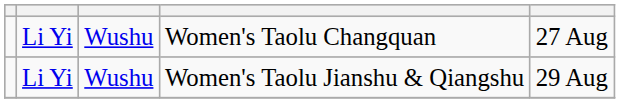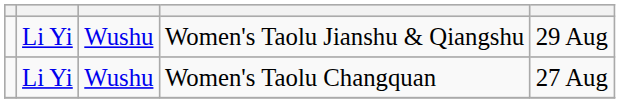rows swapped: Women's Taolu Changquan <-> Women's Taolu Jianshu & Qiangshu
